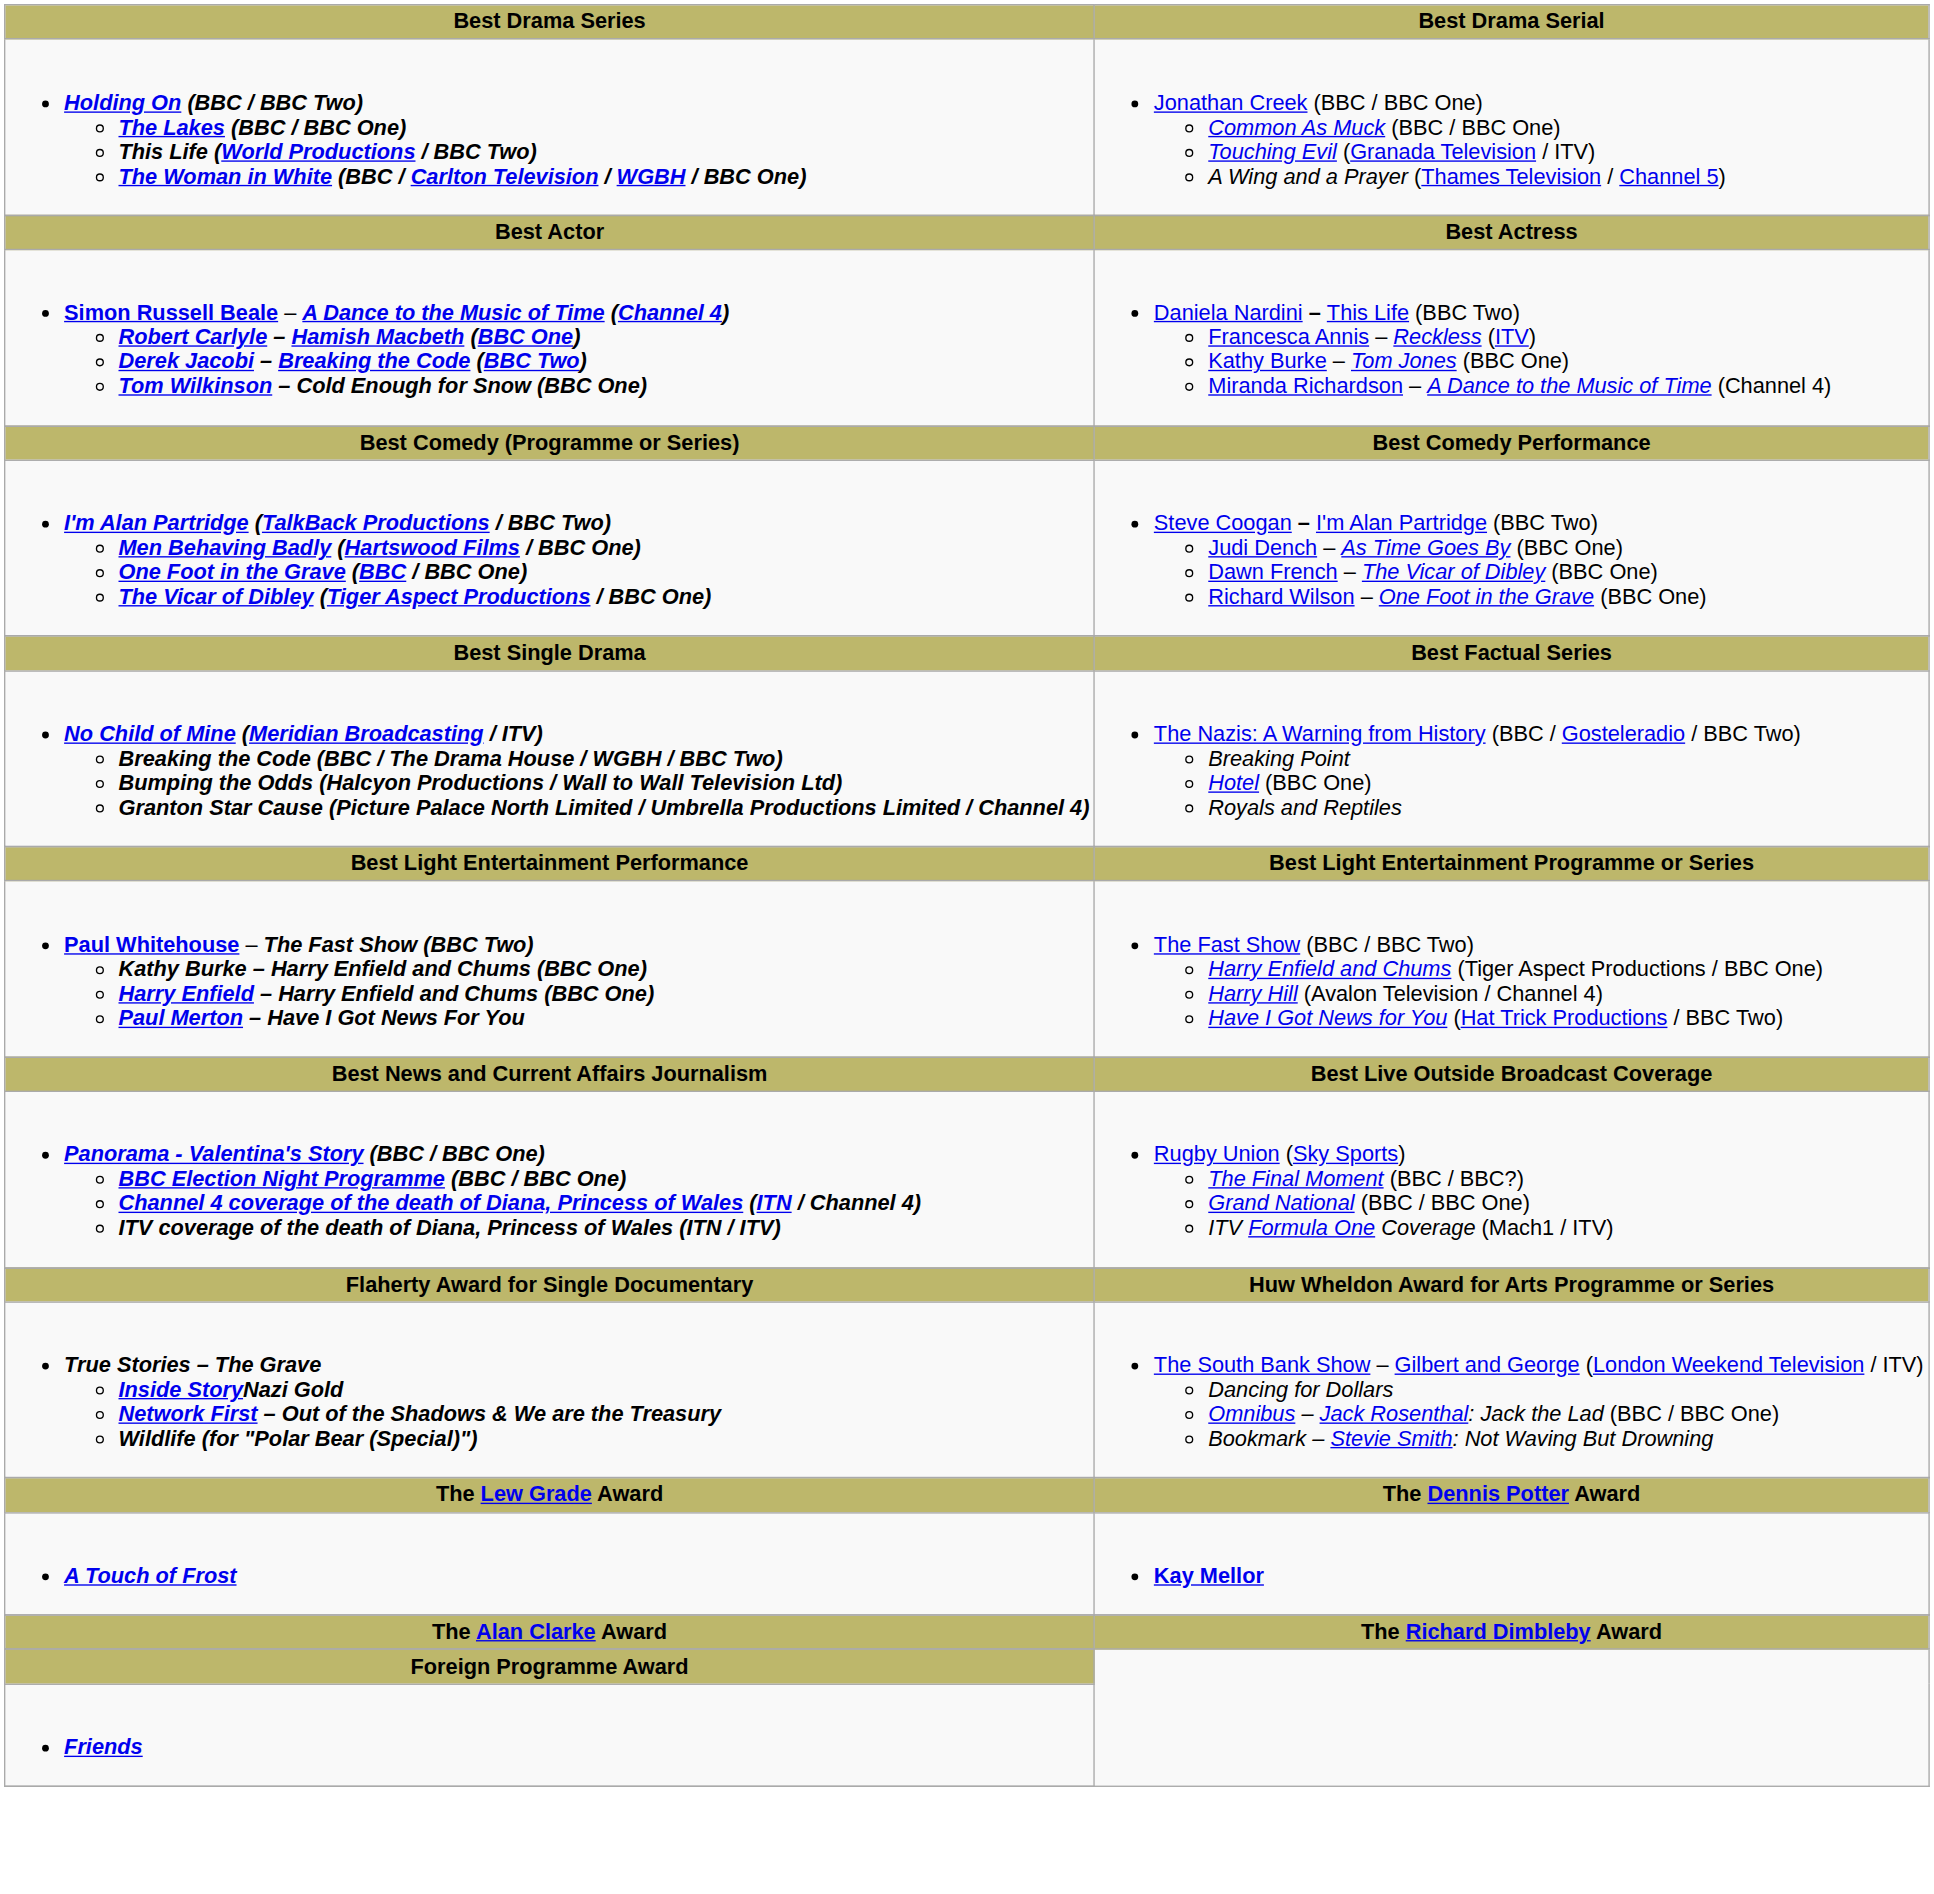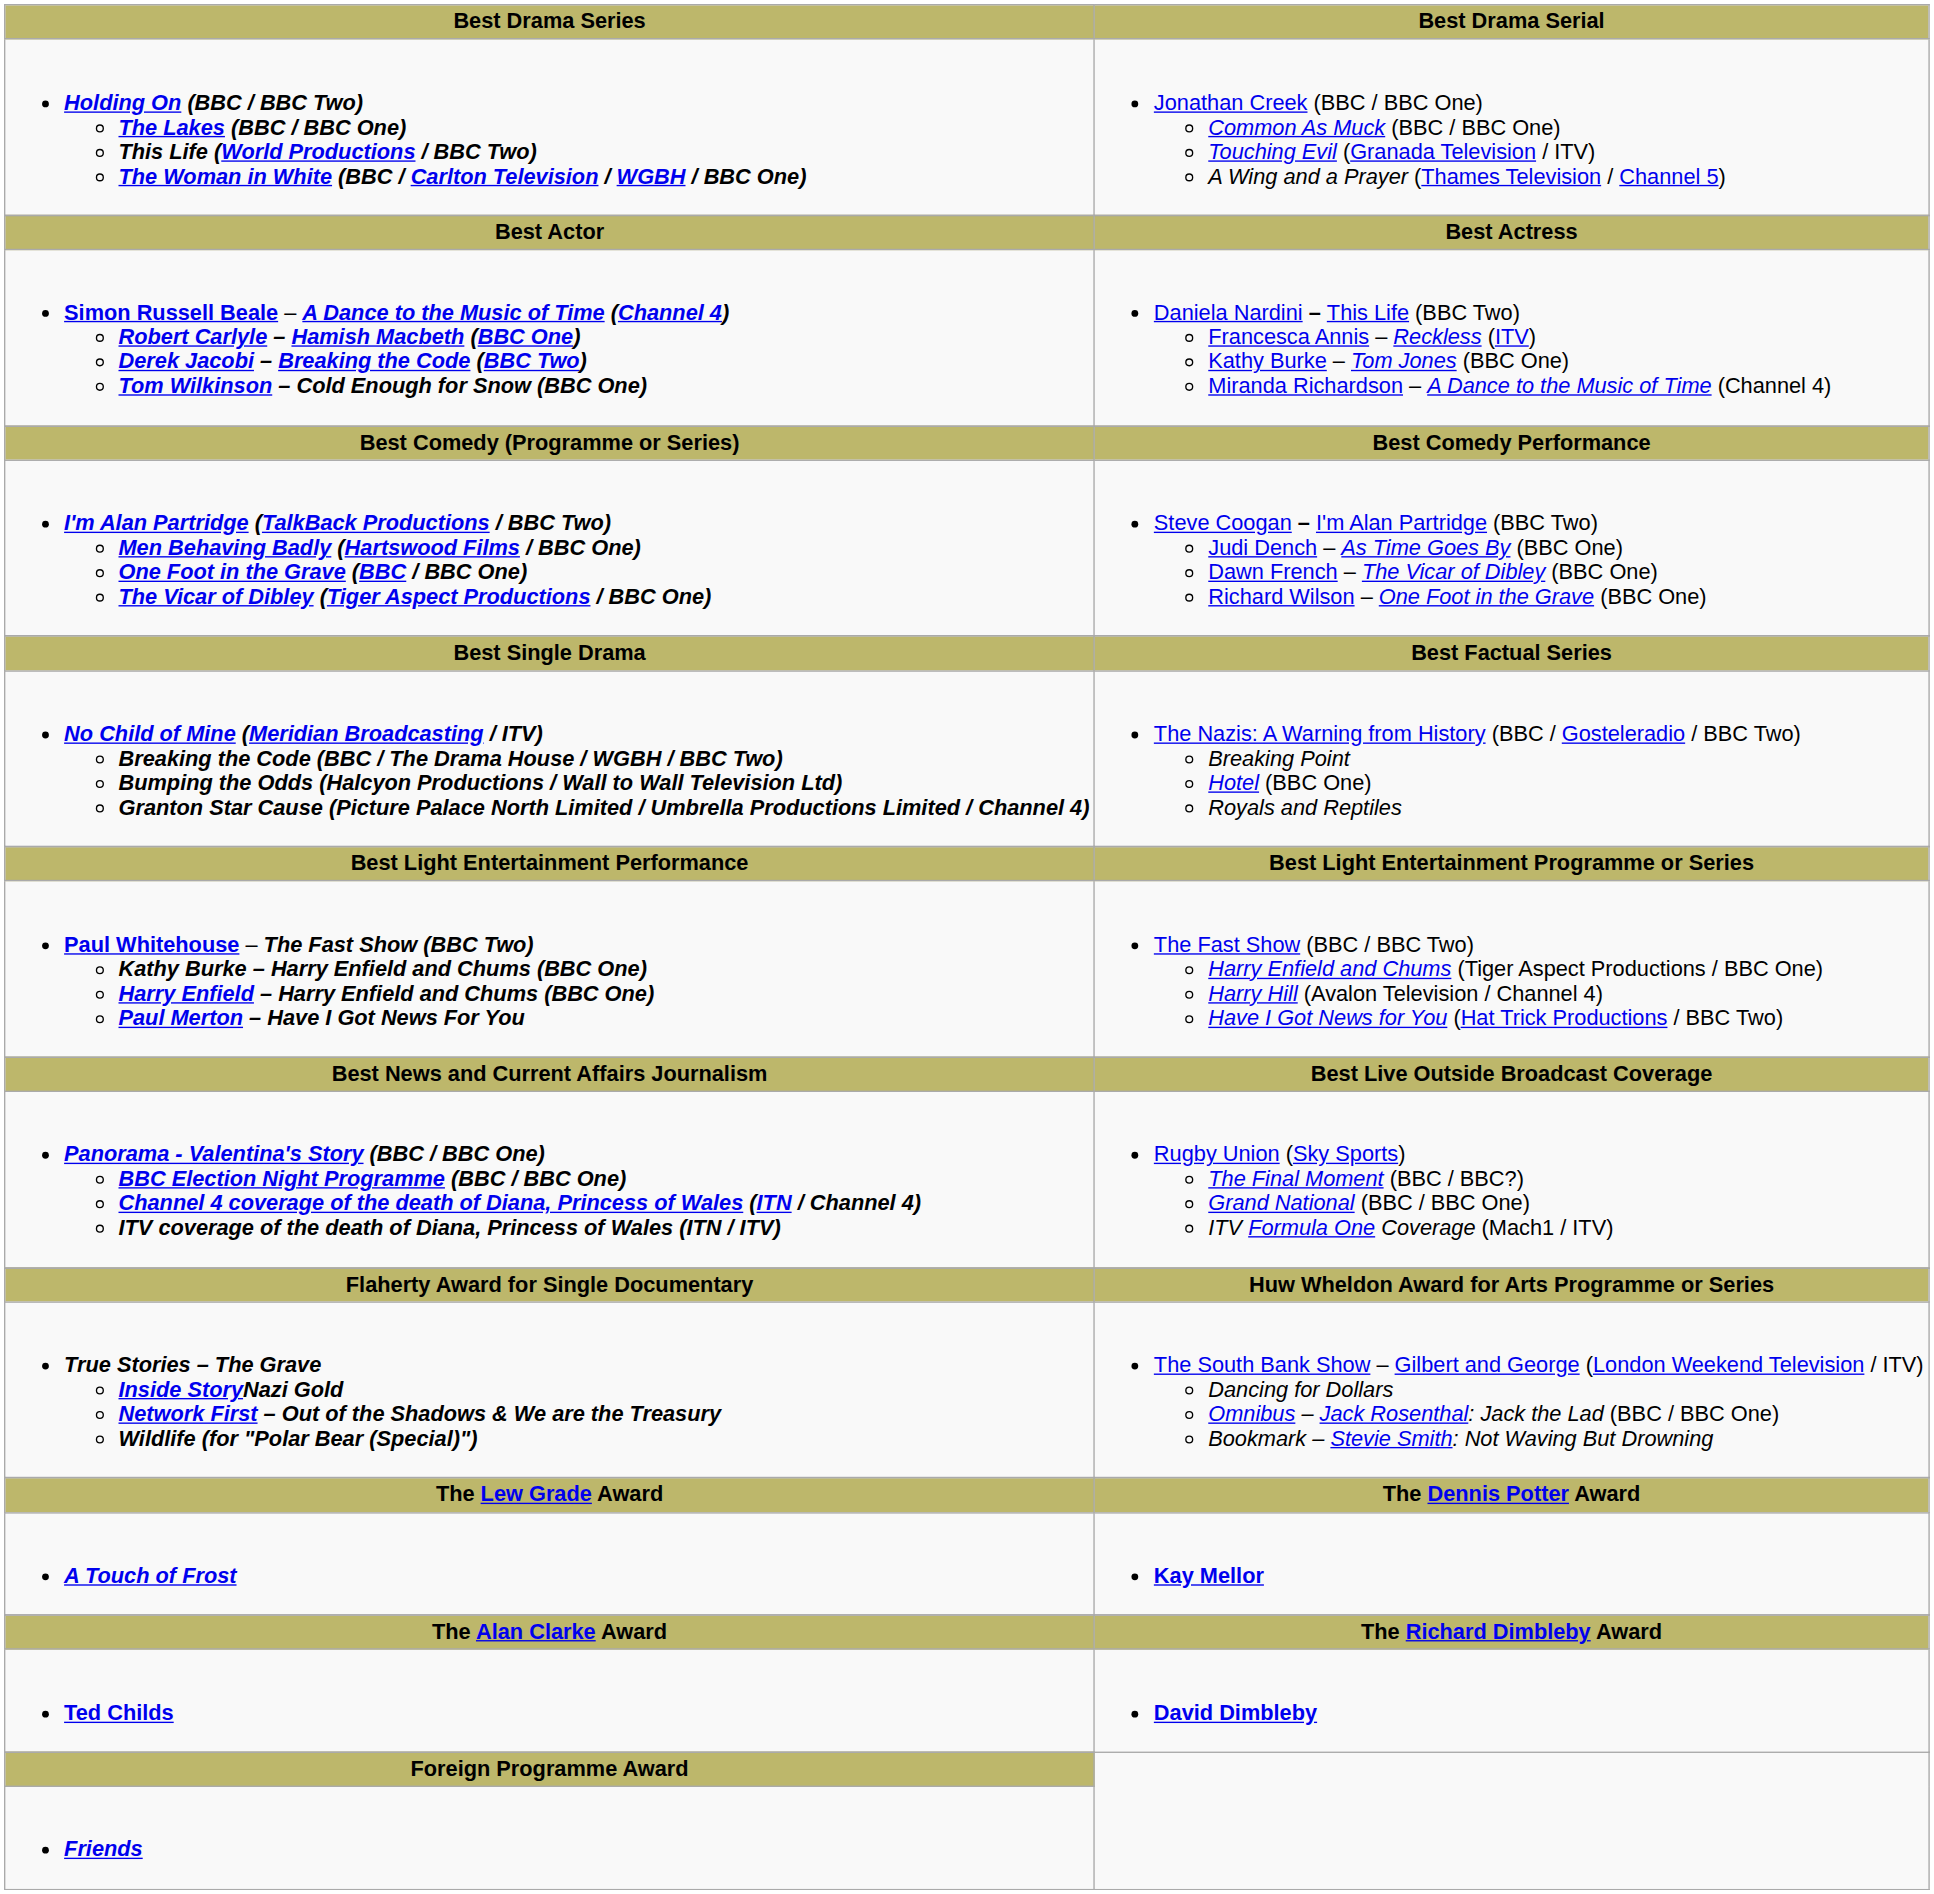+ row: Ted Childs | David Dimbleby
